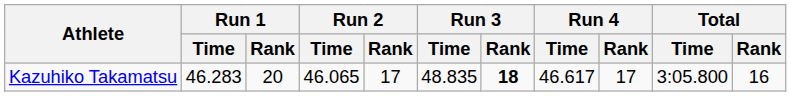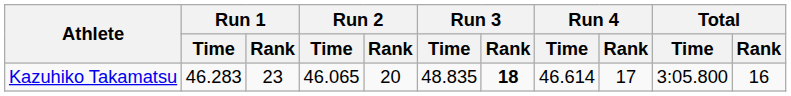Kazuhiko Takamatsu | Run 1 / Rank: 20 -> 23
Kazuhiko Takamatsu | Run 2 / Rank: 17 -> 20
Kazuhiko Takamatsu | Run 4 / Time: 46.617 -> 46.614
